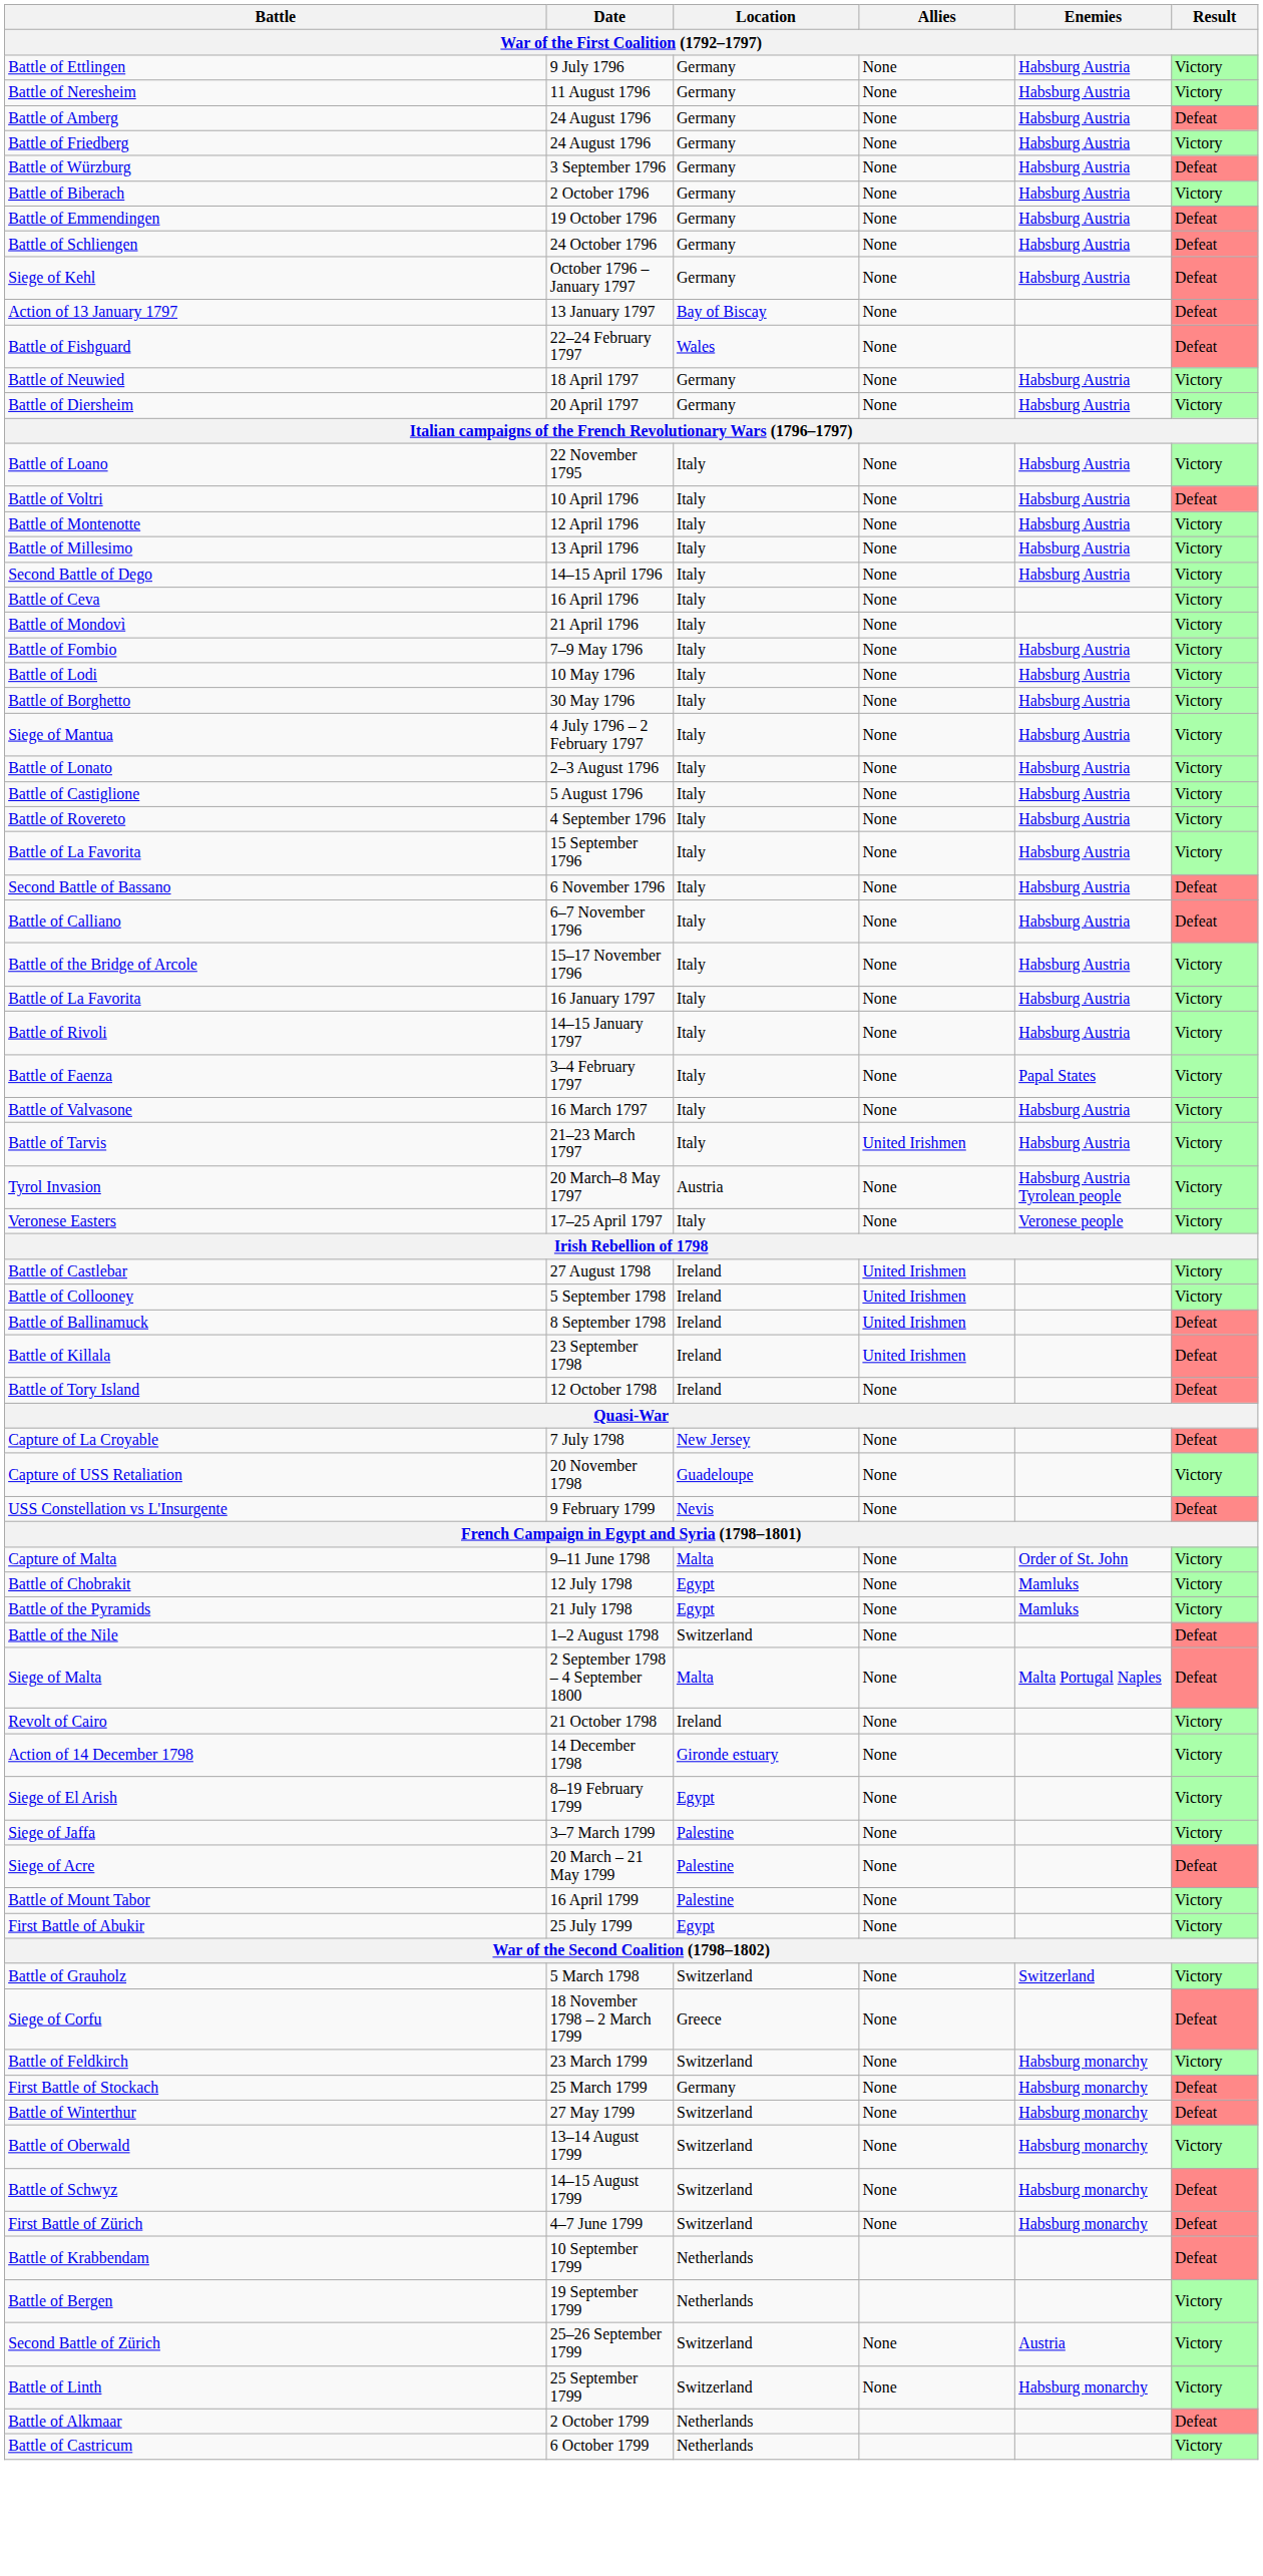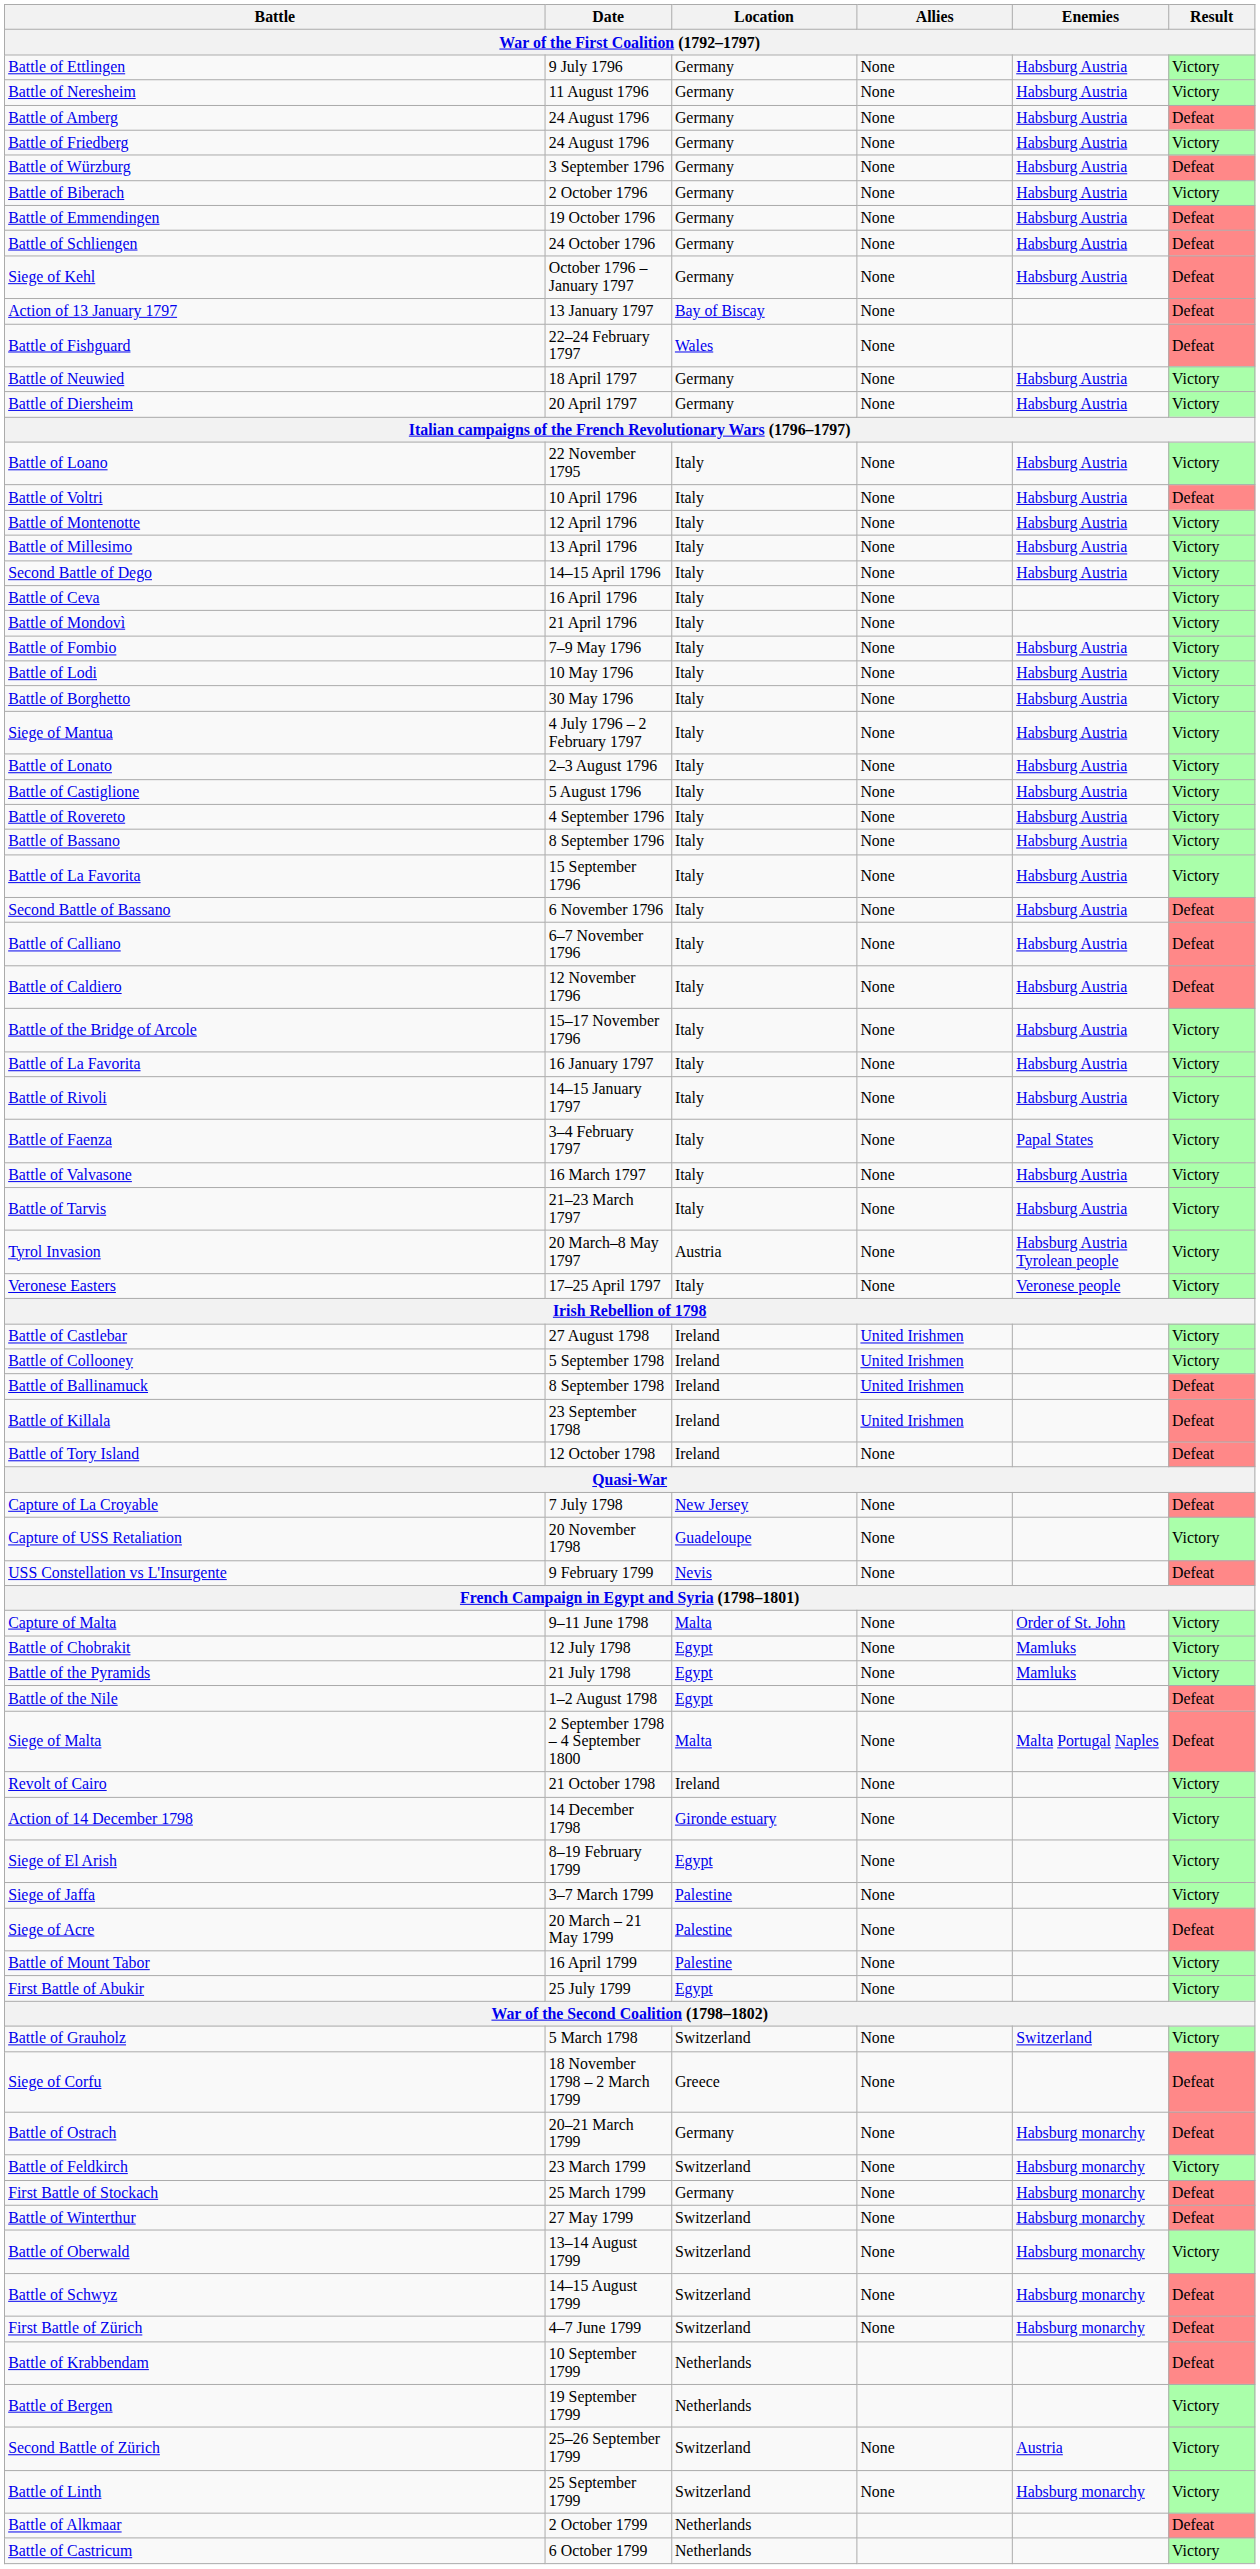+ row: Battle of Bassano | 8 September 1796 | Italy | None | Habsburg Austria | Victory
+ row: Battle of Caldiero | 12 November 1796 | Italy | None | Habsburg Austria | Defeat
Battle of Tarvis | Allies: United Irishmen -> None
Battle of the Nile | Location: Switzerland -> Egypt
+ row: Battle of Ostrach | 20–21 March 1799 | Germany | None | Habsburg monarchy | Defeat
